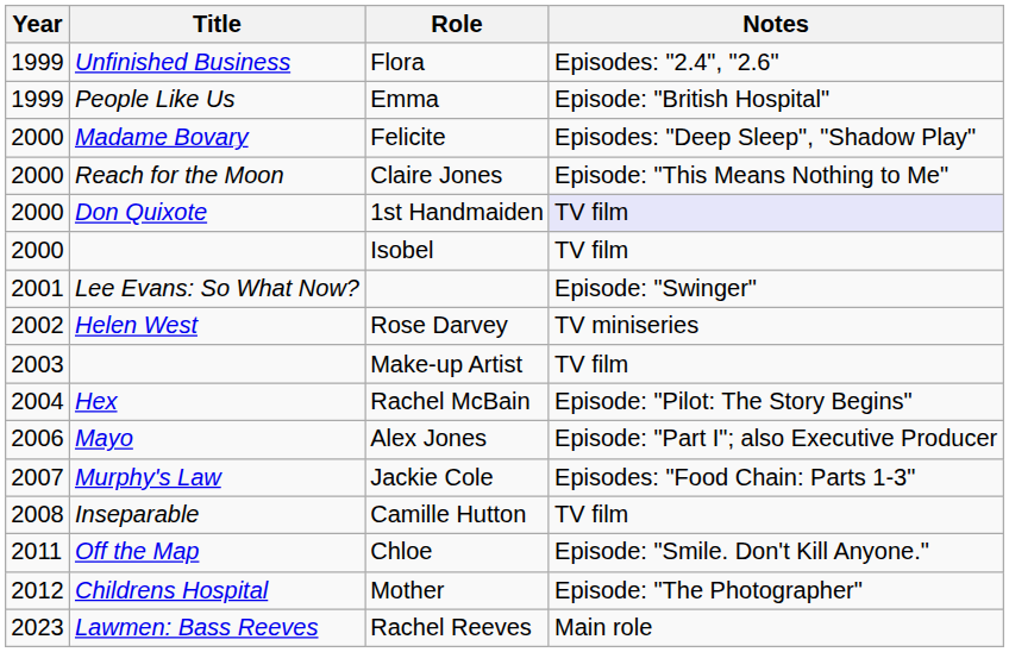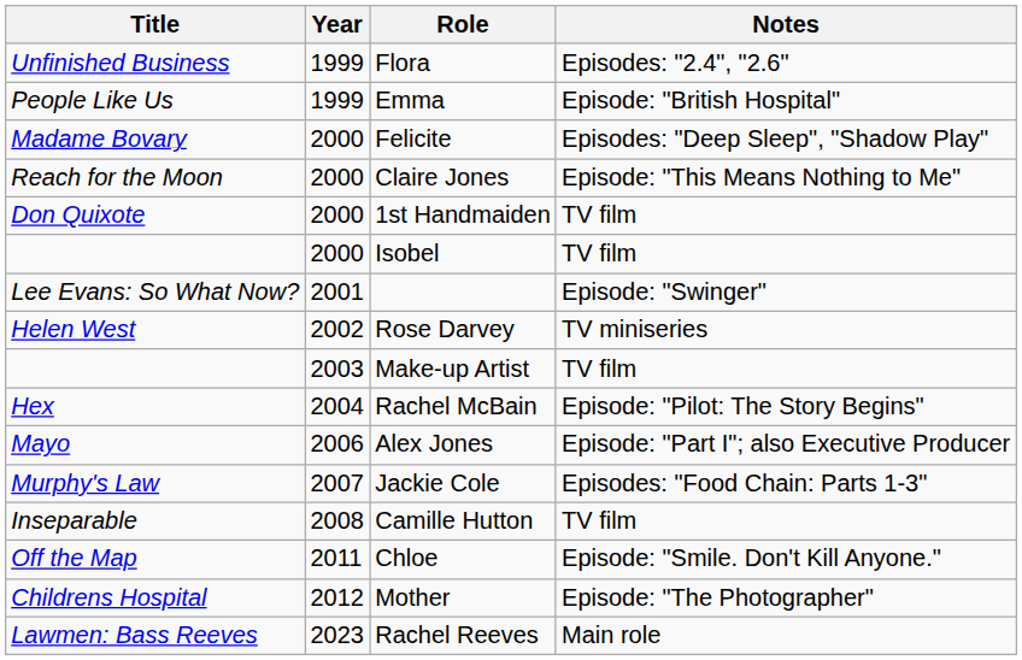columns swapped: Year <-> Title
1st Handmaiden | Notes: lavender background -> no background
